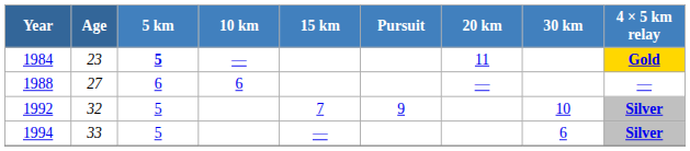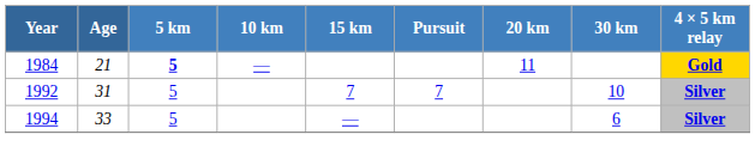1984 | Age: 23 -> 21
- row: 1988 | 27 | 6 | 6 | — | —
1992 | Age: 32 -> 31
1992 | Pursuit: 9 -> 7
